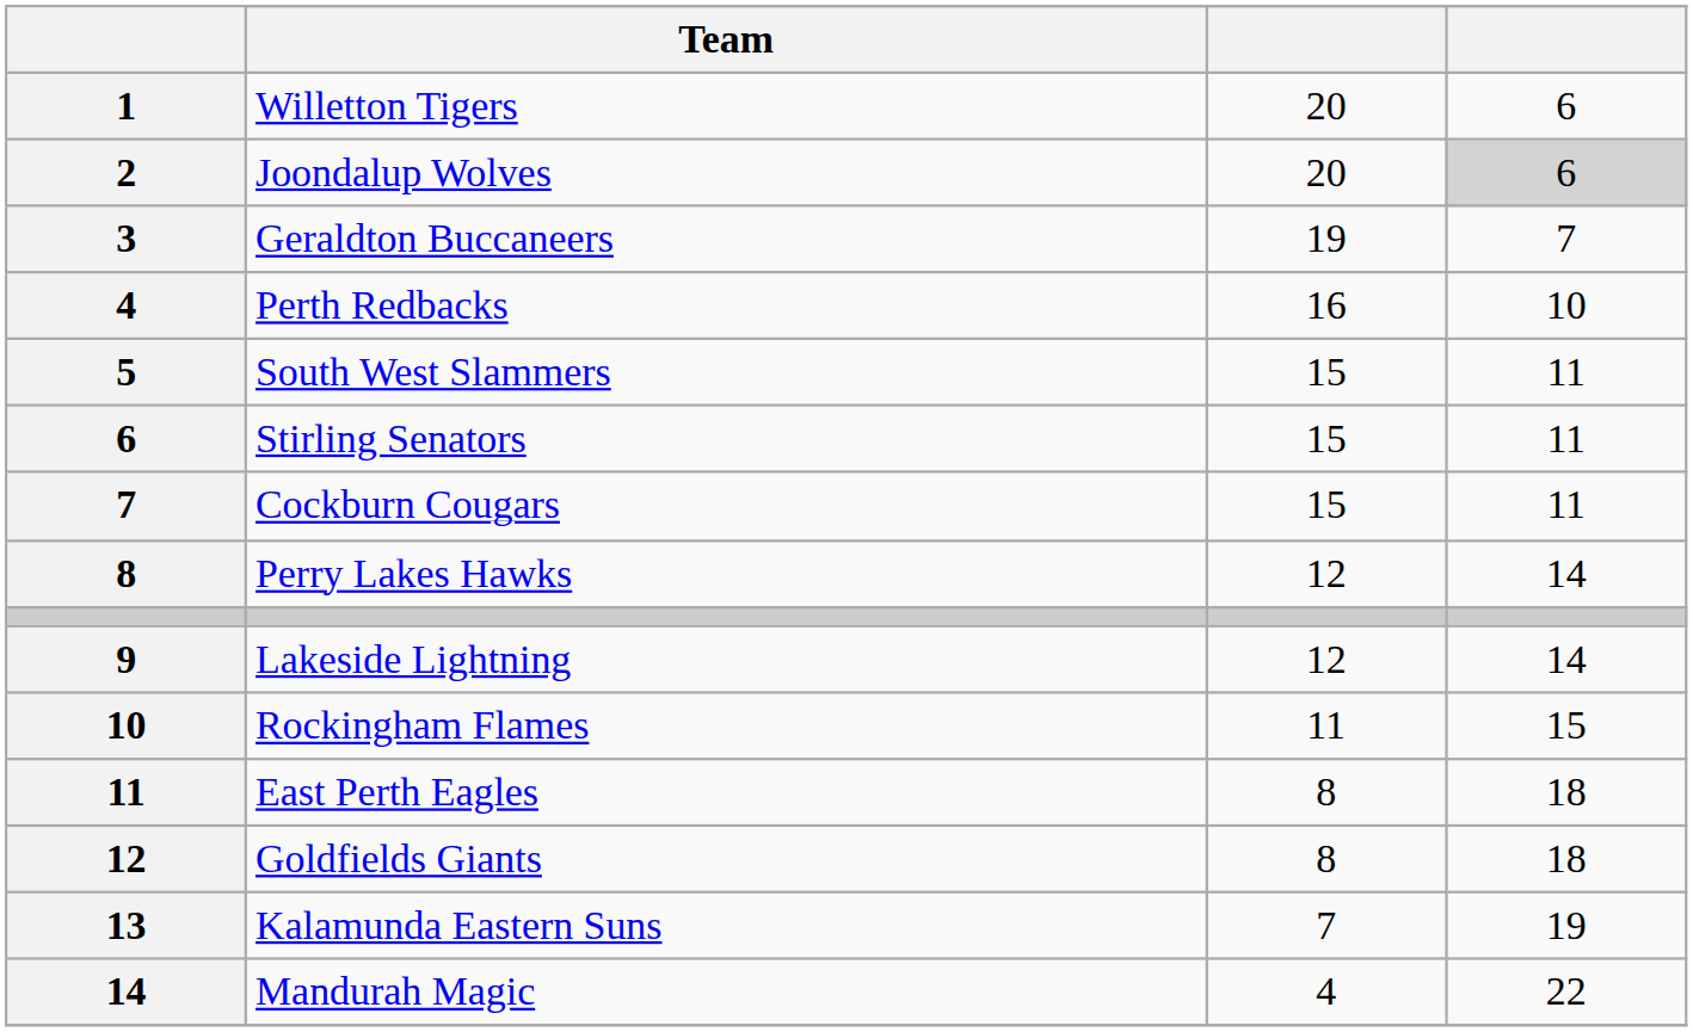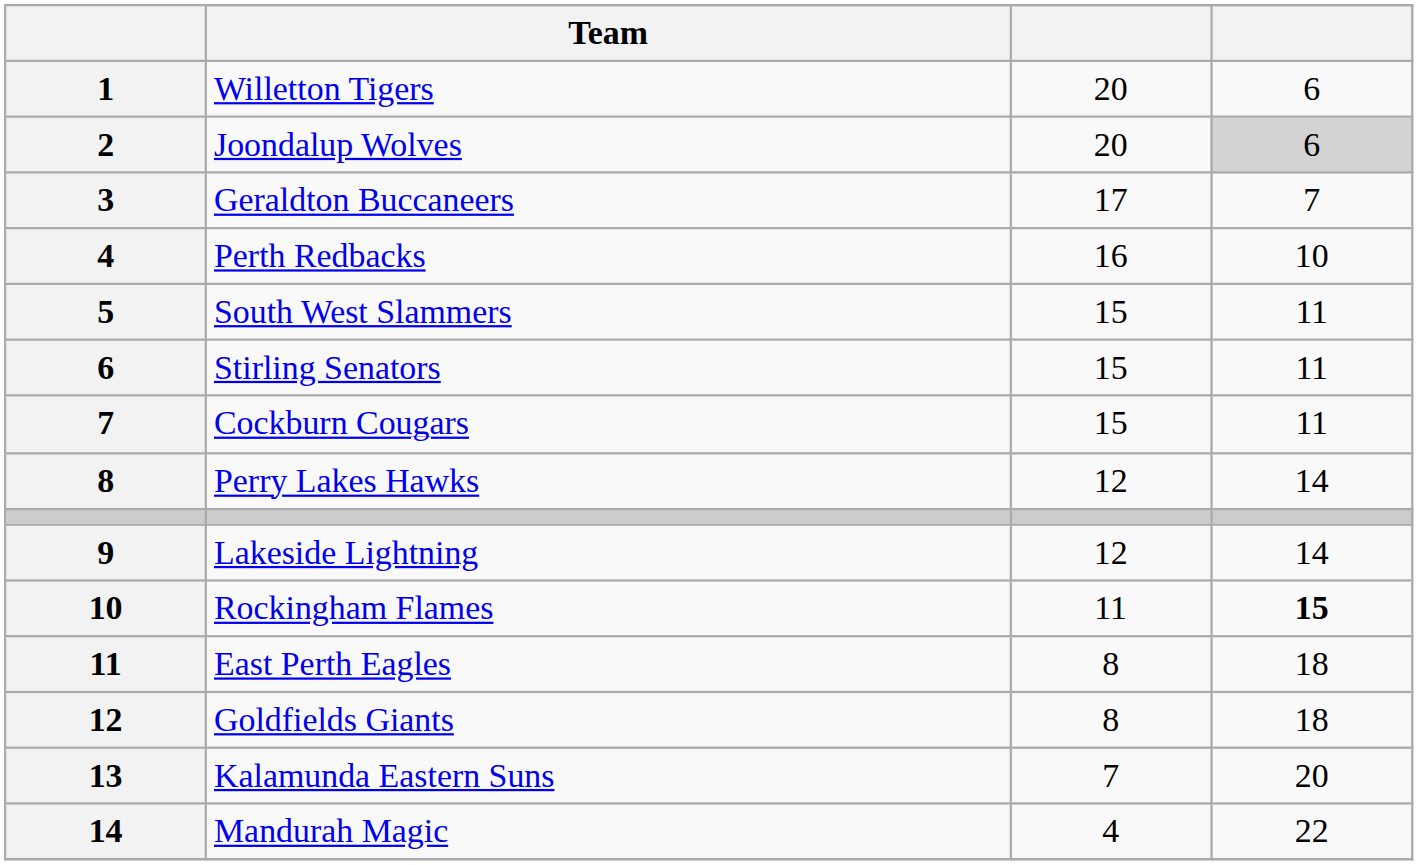Geraldton Buccaneers | column 3: 19 -> 17
Rockingham Flames | column 4: normal -> bold
Kalamunda Eastern Suns | column 4: 19 -> 20
